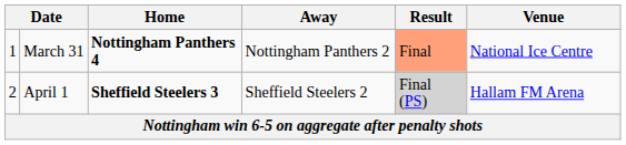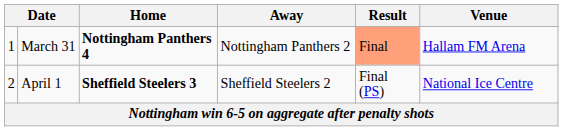March 31 | Venue: National Ice Centre -> Hallam FM Arena
April 1 | Result: lightgrey background -> no background
April 1 | Venue: Hallam FM Arena -> National Ice Centre
